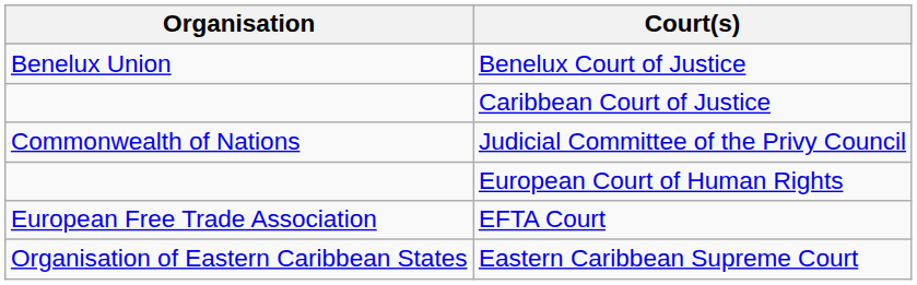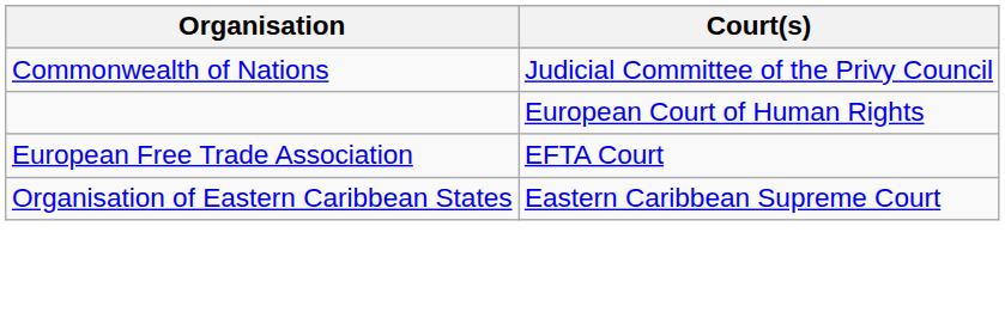- row: Benelux Union | Benelux Court of Justice
- row: Caribbean Court of Justice
